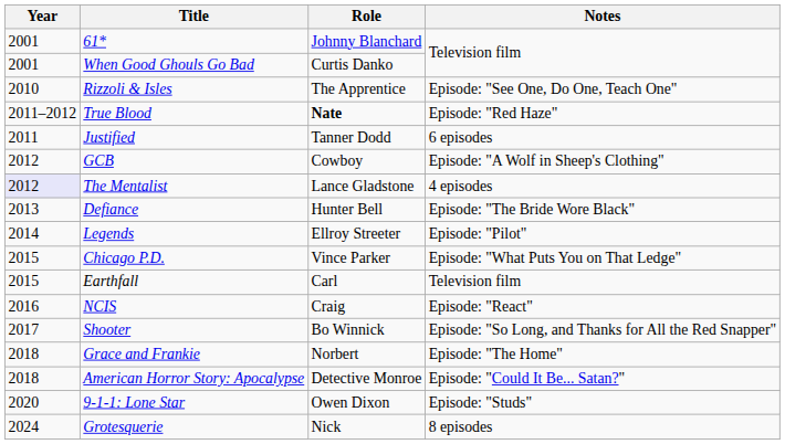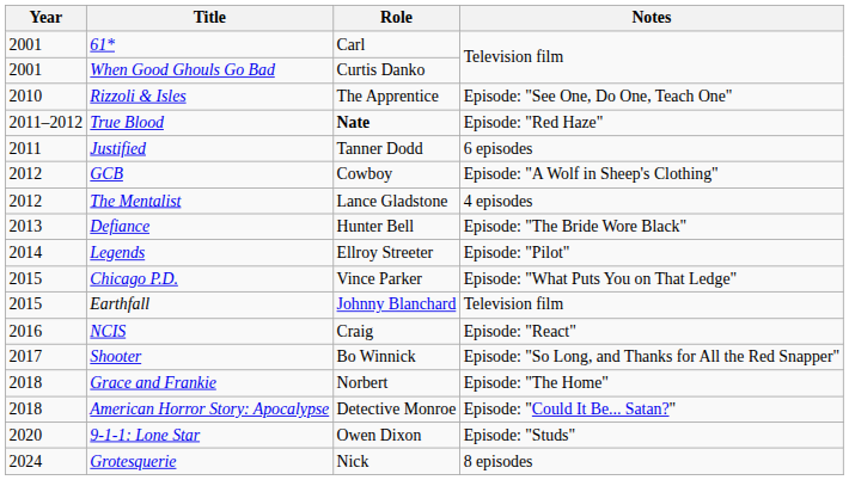61* | Role: Johnny Blanchard -> Carl
The Mentalist | Year: lavender background -> no background
Earthfall | Role: Carl -> Johnny Blanchard
